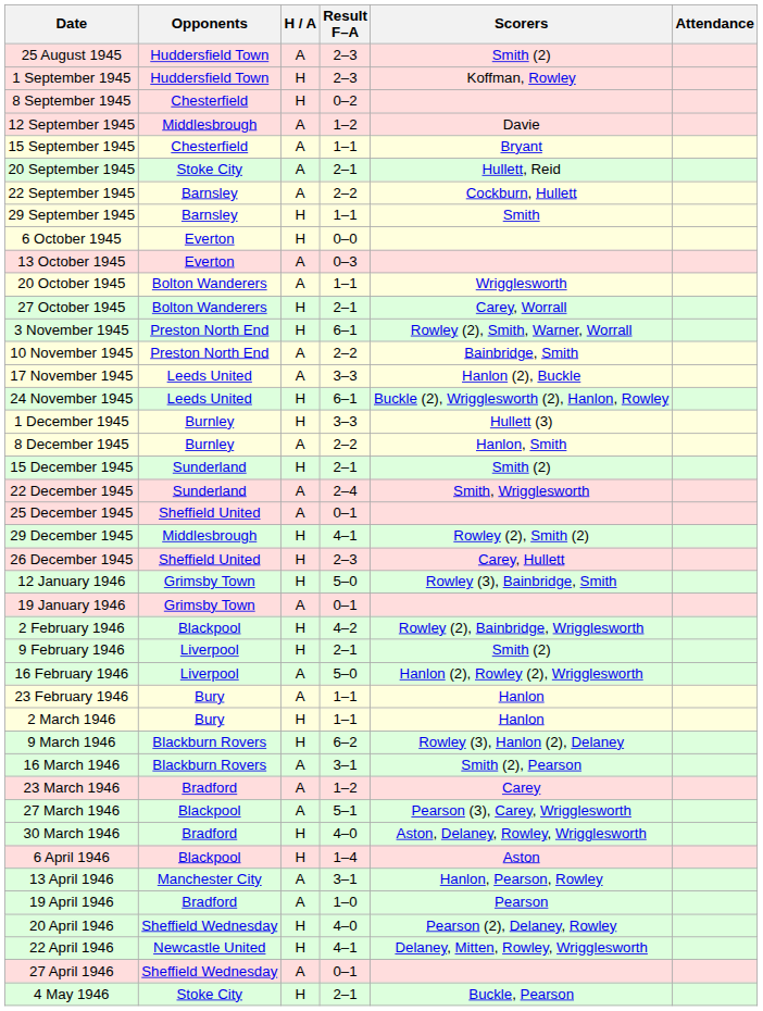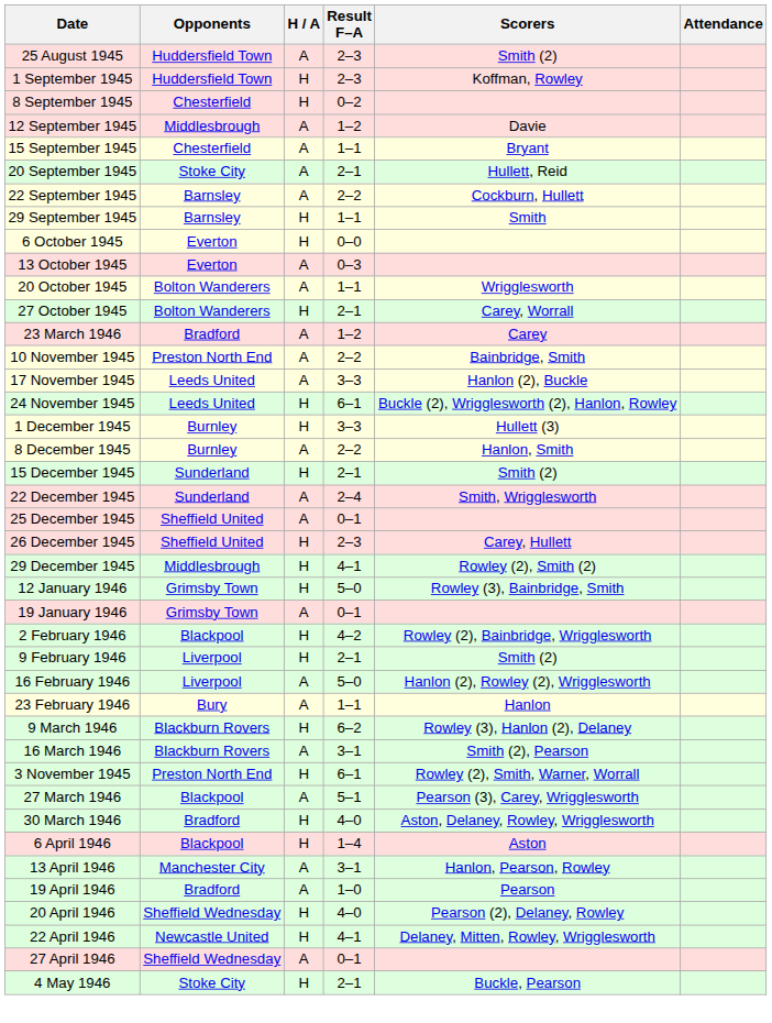rows swapped: 3 November 1945 <-> 23 March 1946
rows swapped: 26 December 1945 <-> 29 December 1945
- row: 2 March 1946 | Bury | H | 1–1 | Hanlon
